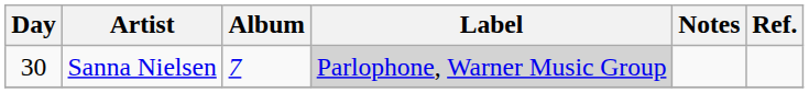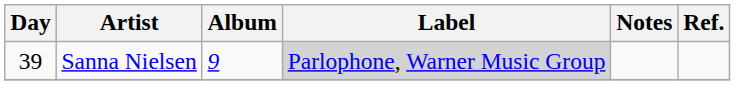Sanna Nielsen | Day: 30 -> 39
Sanna Nielsen | Album: 7 -> 9
